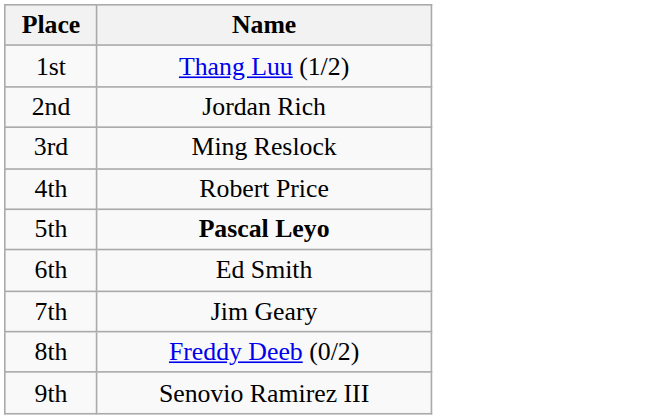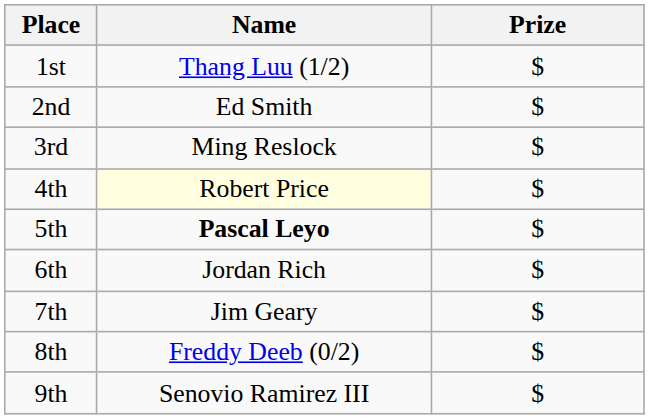+ column: Prize | $ | $ | $ | $ | $ | $ | $ | $ | $
2nd | Name: Jordan Rich -> Ed Smith
4th | Name: no background -> lightyellow background
6th | Name: Ed Smith -> Jordan Rich
